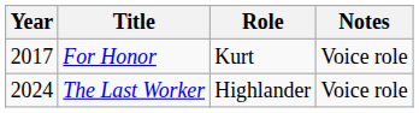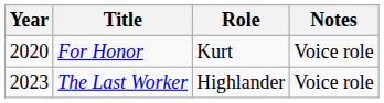For Honor | Year: 2017 -> 2020
The Last Worker | Year: 2024 -> 2023
